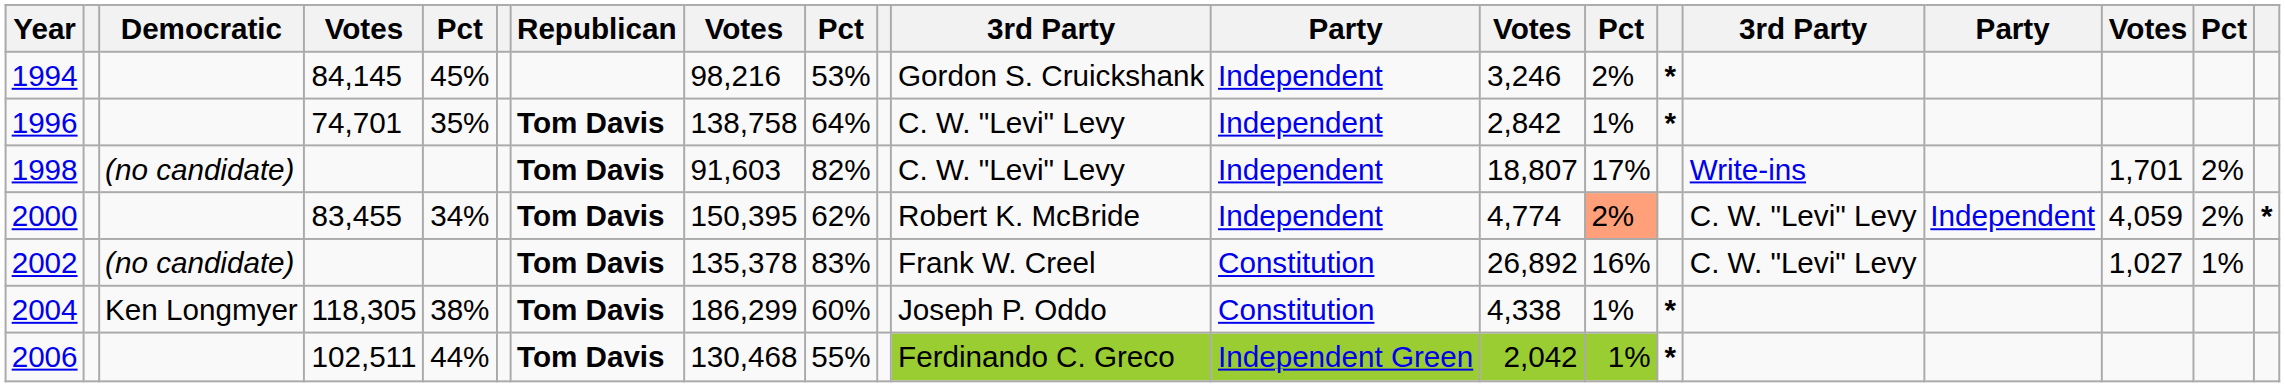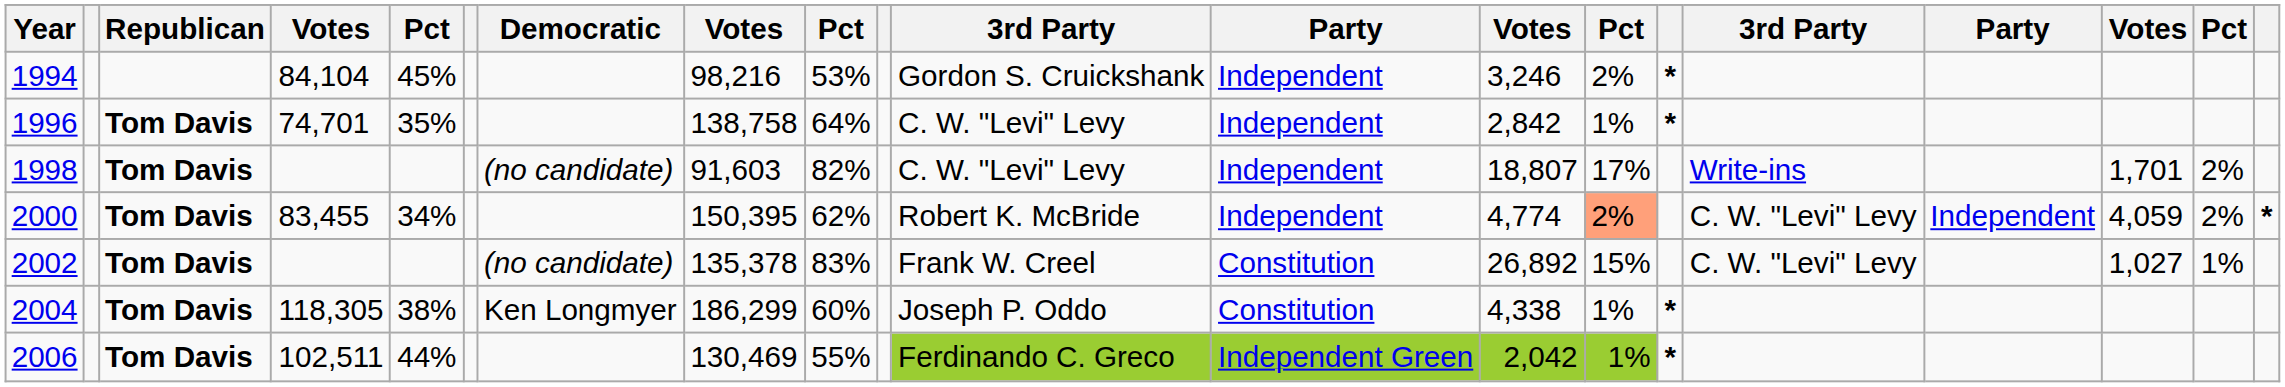columns swapped: Democratic <-> Republican
1994 | column 4: 84,145 -> 84,104
2002 | column 14: 16% -> 15%
2006 | column 8: 130,468 -> 130,469
